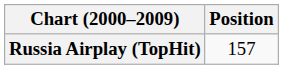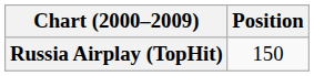Russia Airplay (TopHit) | Position: 157 -> 150
